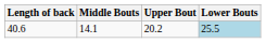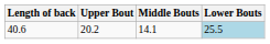columns swapped: Upper Bout <-> Middle Bouts
